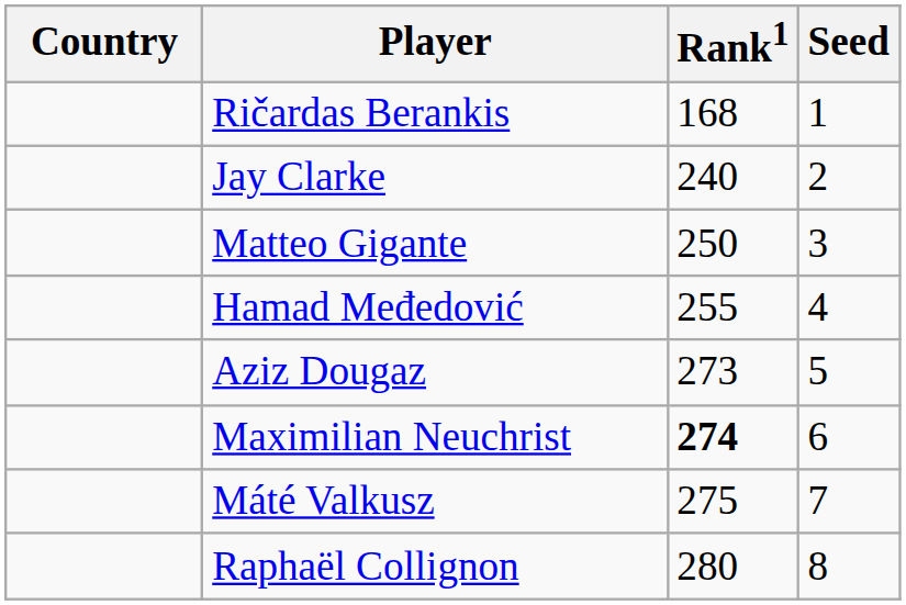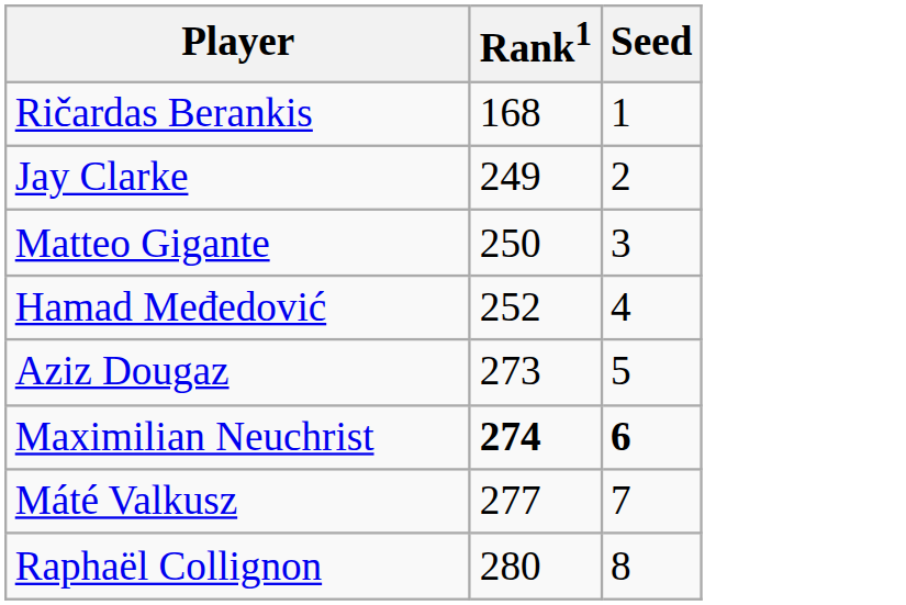- column: Country
Jay Clarke | Rank1: 240 -> 249
Hamad Međedović | Rank1: 255 -> 252
Maximilian Neuchrist | Seed: normal -> bold
Máté Valkusz | Rank1: 275 -> 277
